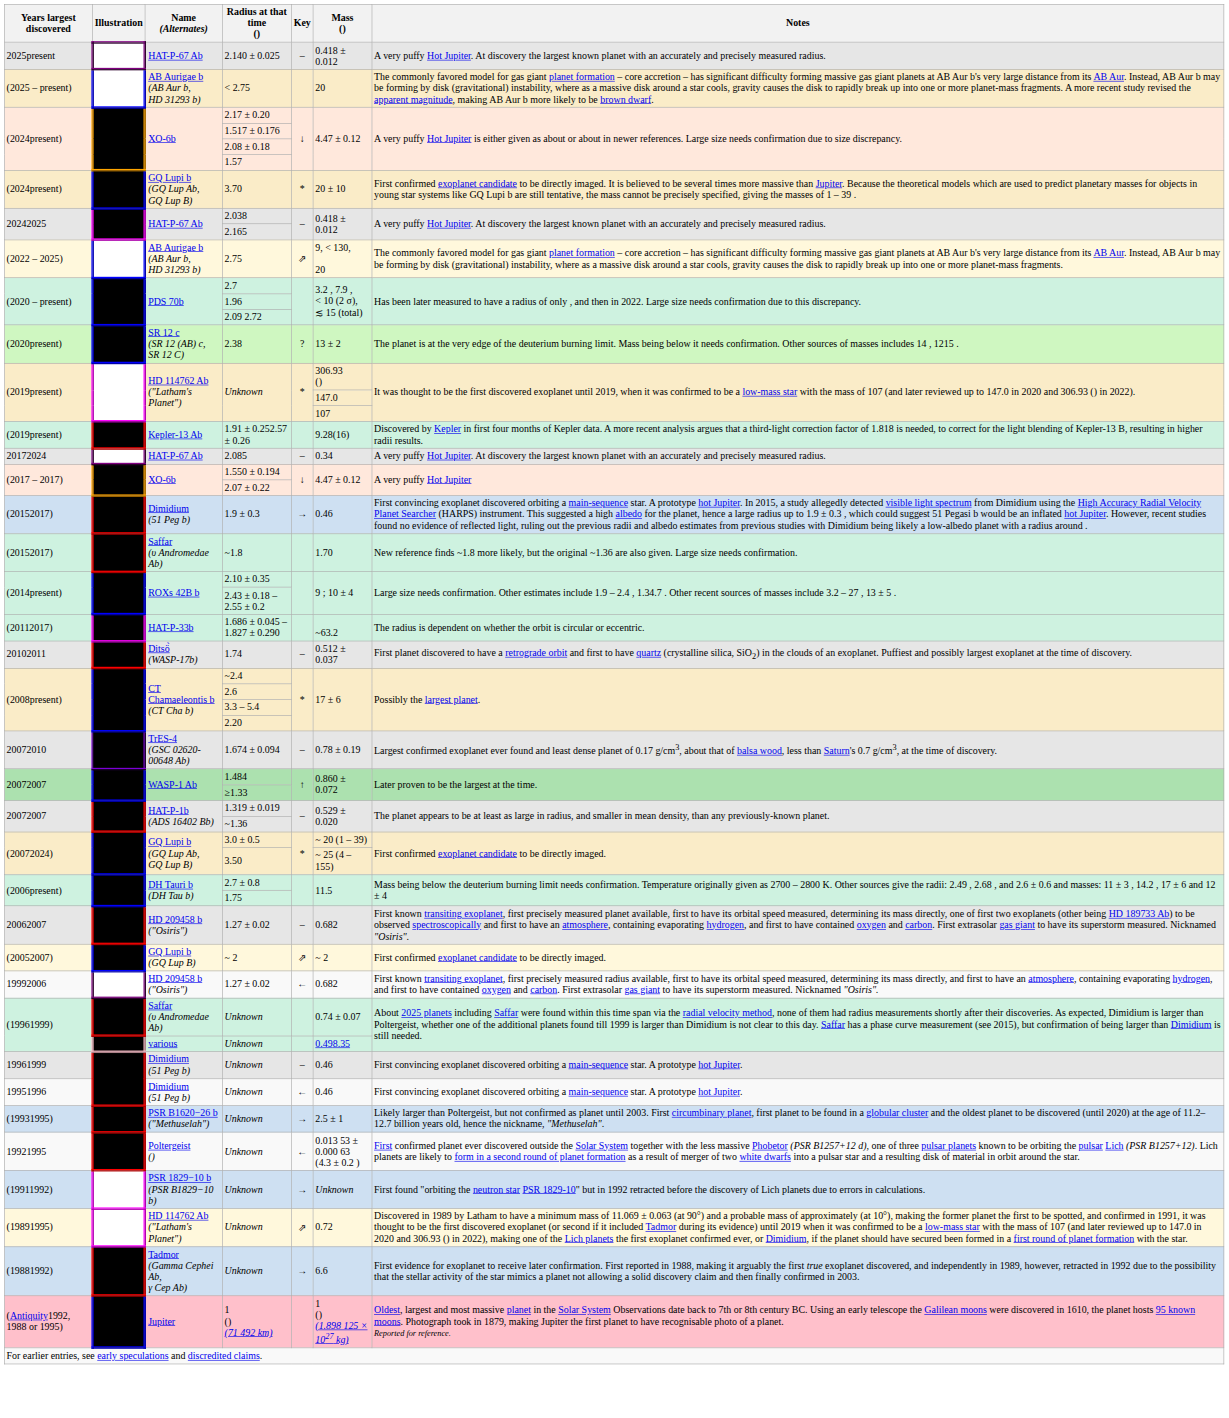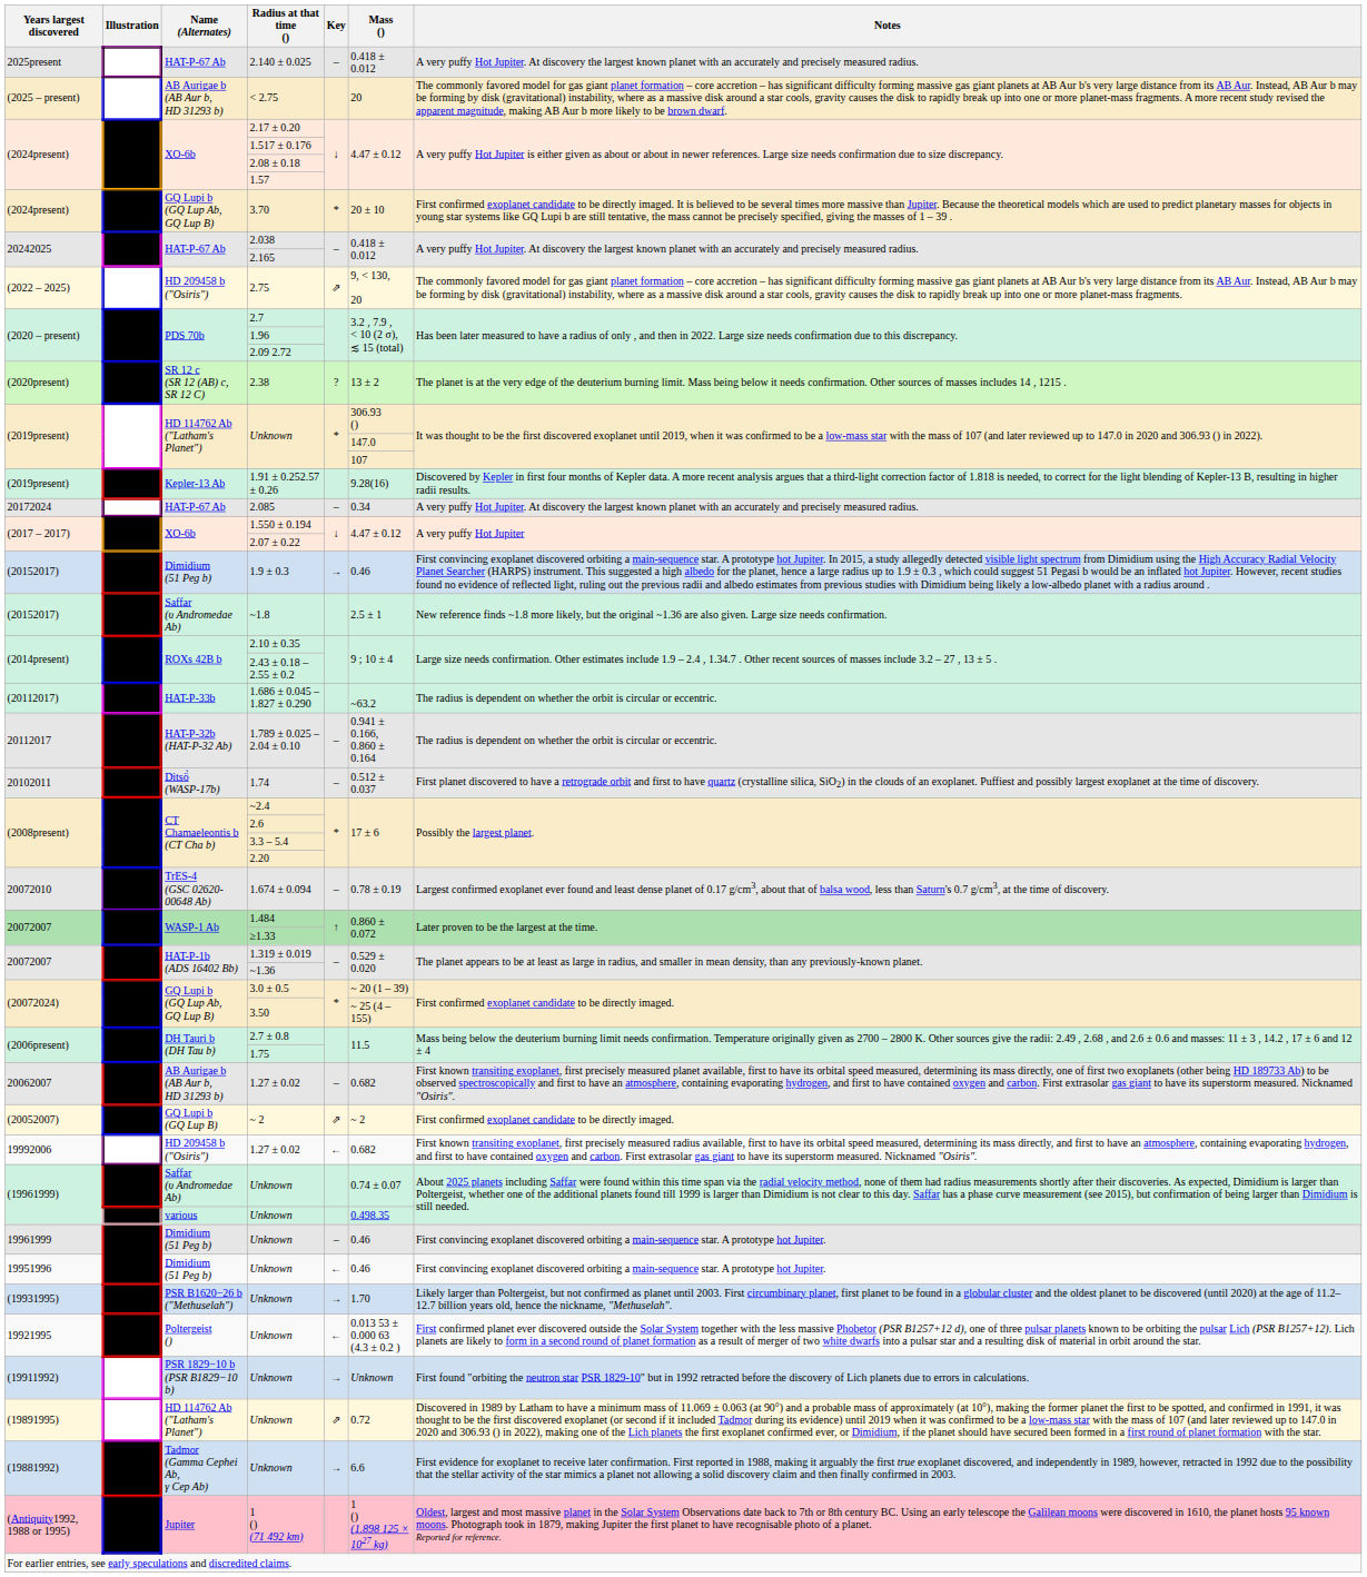2.75 | Name (Alternates): AB Aurigae b (AB Aur b, HD 31293 b) -> HD 209458 b ("Osiris")
~1.8 | Mass (): 1.70 -> 2.5 ± 1
+ row: 20112017 | HAT-P-32b (HAT-P-32 Ab) | 1.789 ± 0.025 – 2.04 ± 0.10 | – | 0.941 ± 0.166, 0.860 ± 0.164 | The radius is dependent on whether the orbit is circular or eccentric.
20062007 / 1.27 ± 0.02 | Name (Alternates): HD 209458 b ("Osiris") -> AB Aurigae b (AB Aur b, HD 31293 b)
(19931995) / Unknown | Mass (): 2.5 ± 1 -> 1.70
